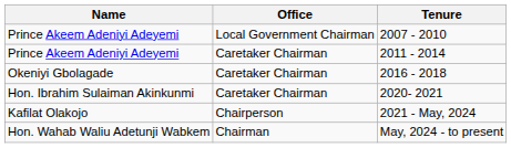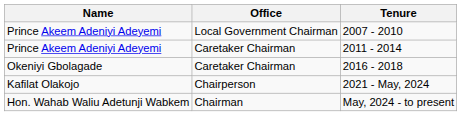- row: Hon. Ibrahim Sulaiman Akinkunmi | Caretaker Chairman | 2020- 2021
